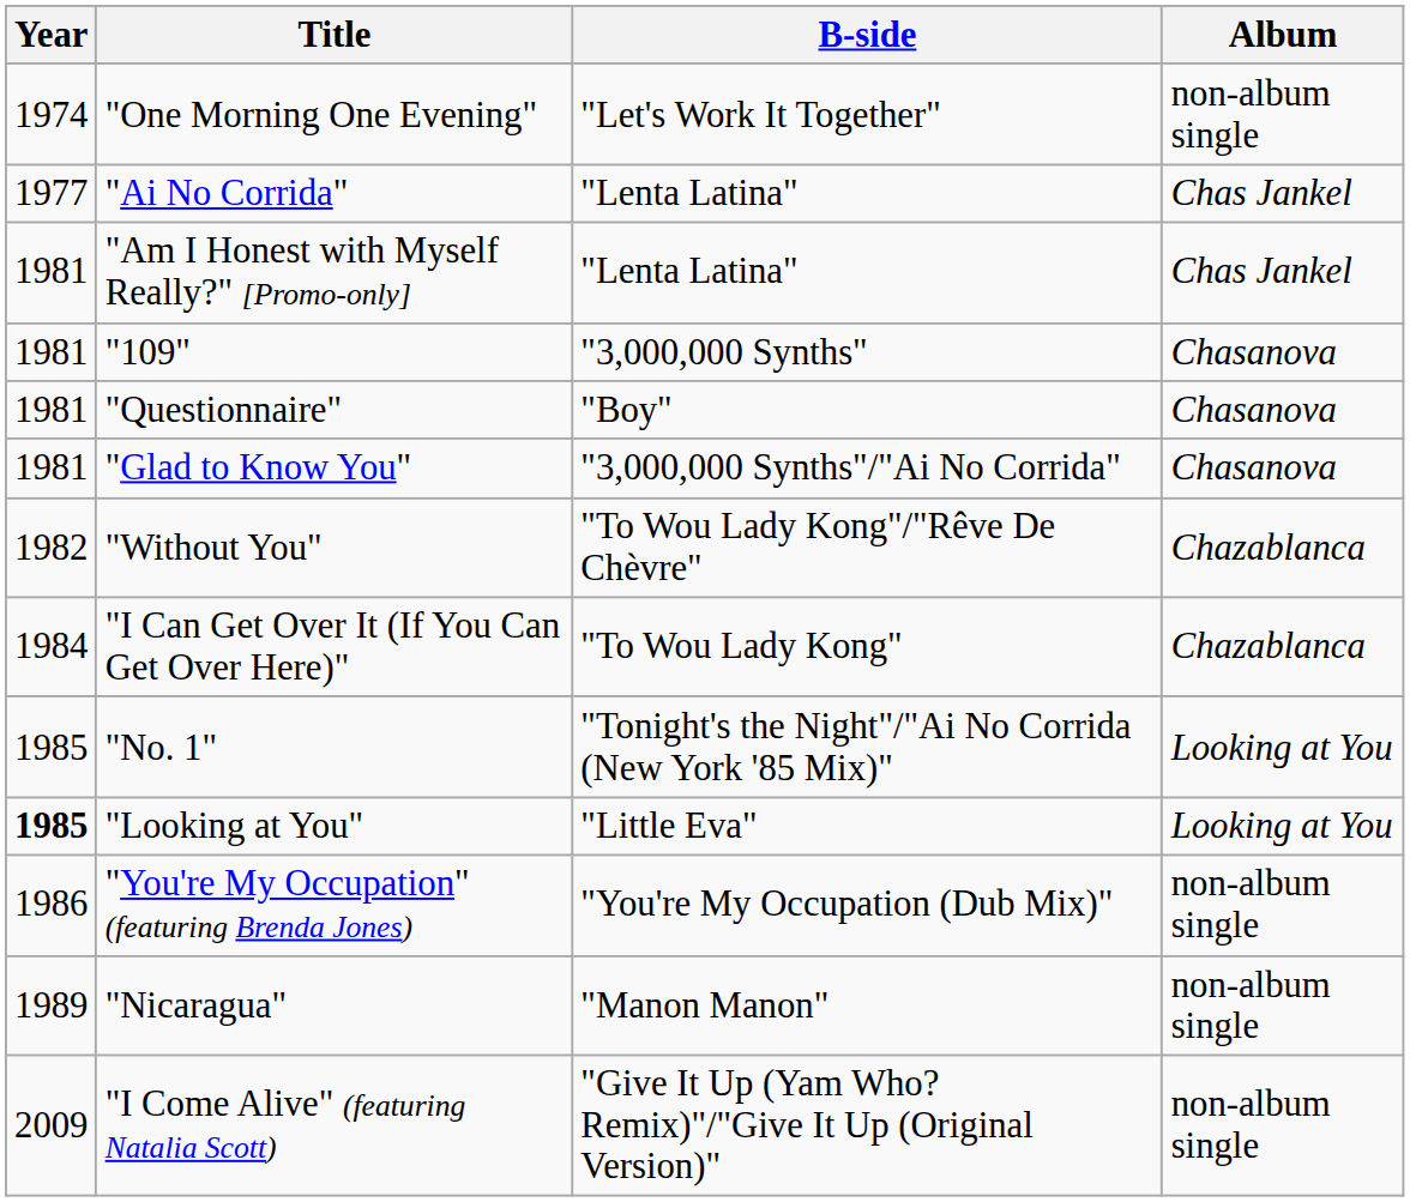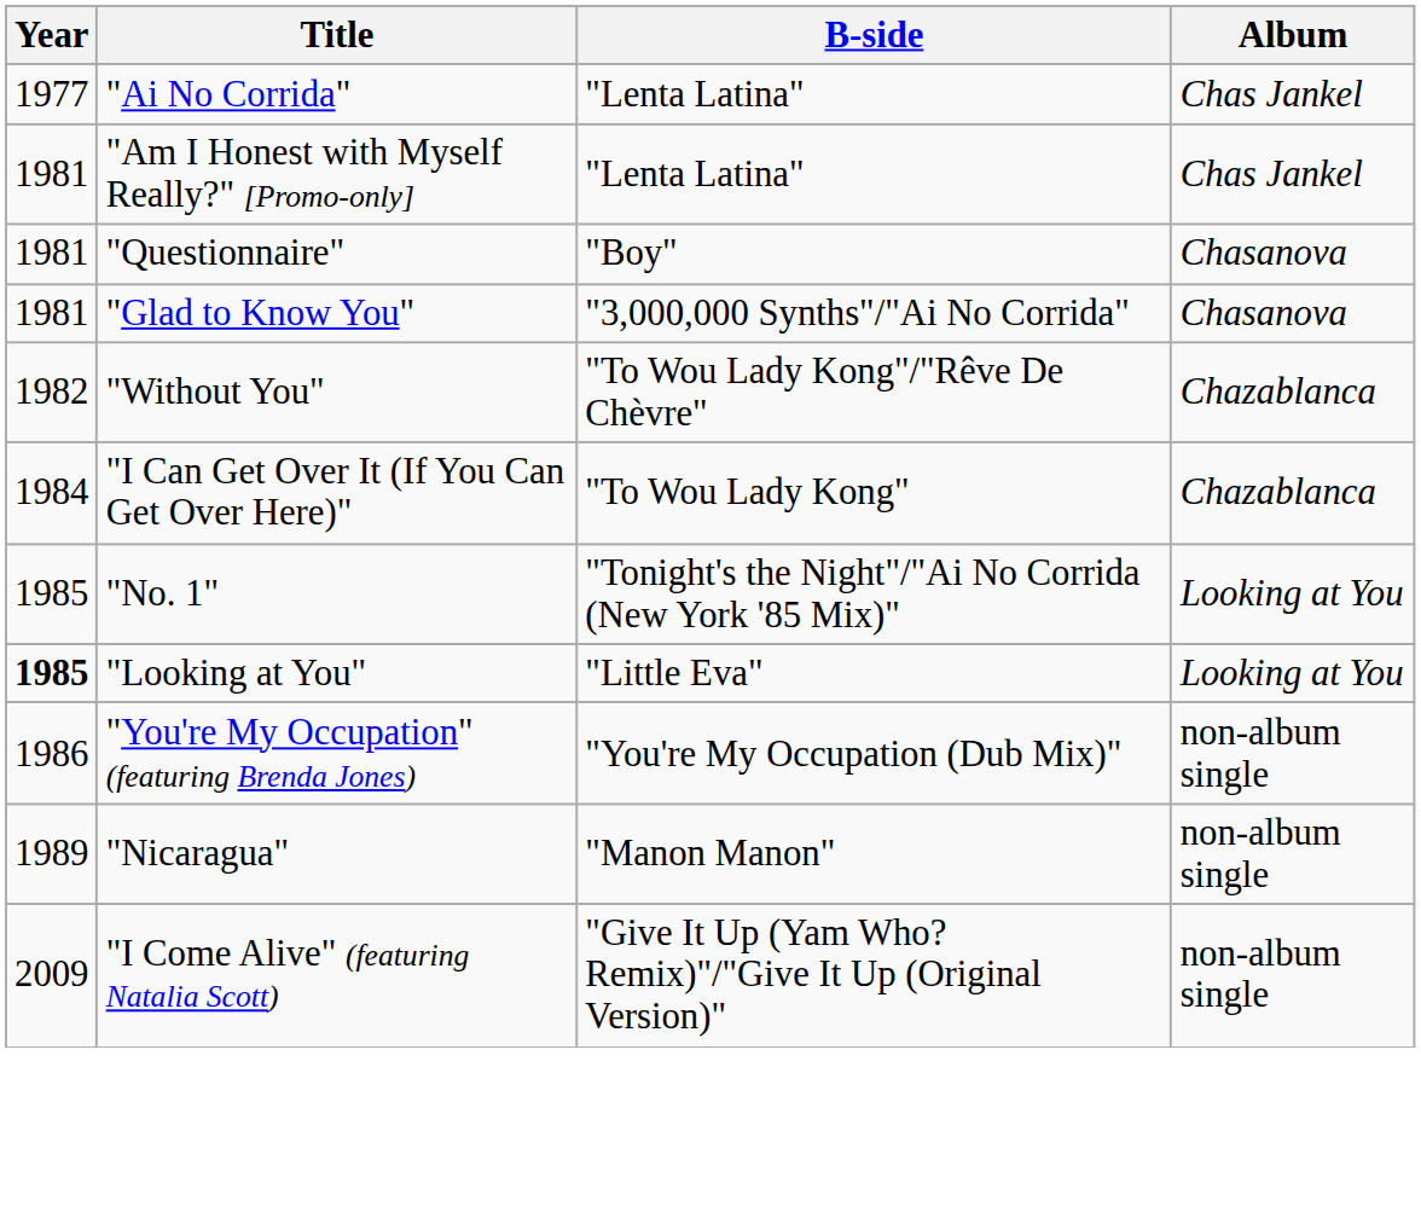- row: 1974 | "One Morning One Evening" | "Let's Work It Together" | non-album single
- row: 1981 | "109" | "3,000,000 Synths" | Chasanova
